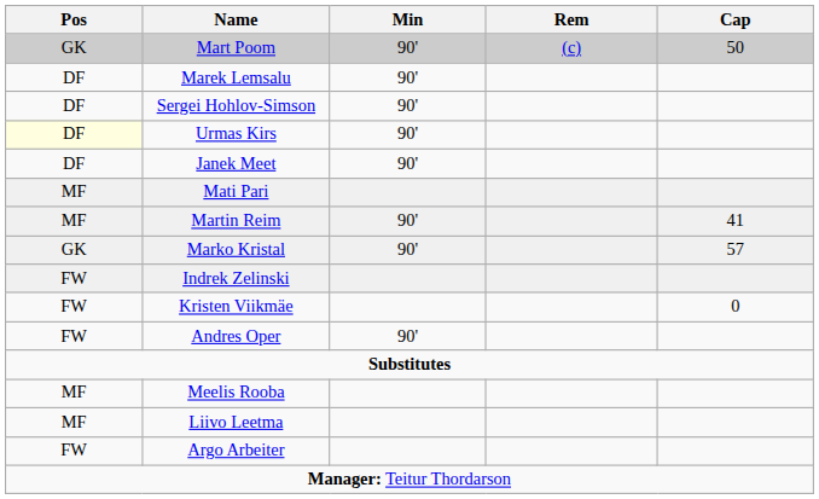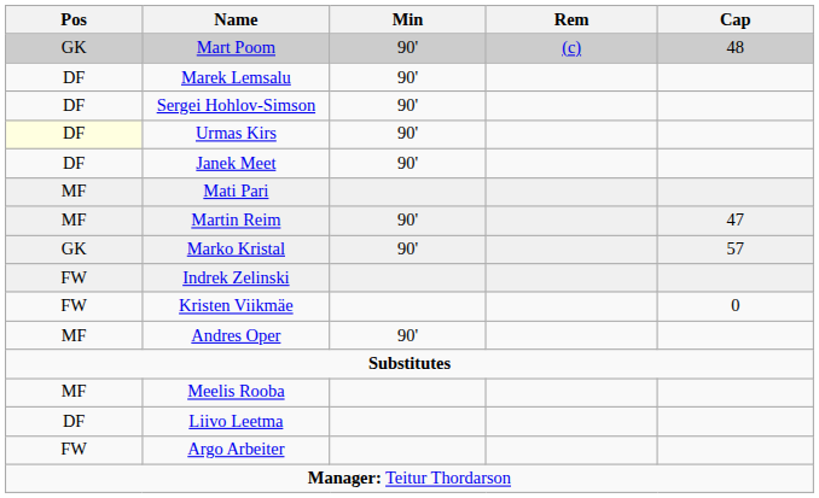Mart Poom | Cap: 50 -> 48
Martin Reim | Cap: 41 -> 47
Andres Oper | Pos: FW -> MF
Liivo Leetma | Pos: MF -> DF
